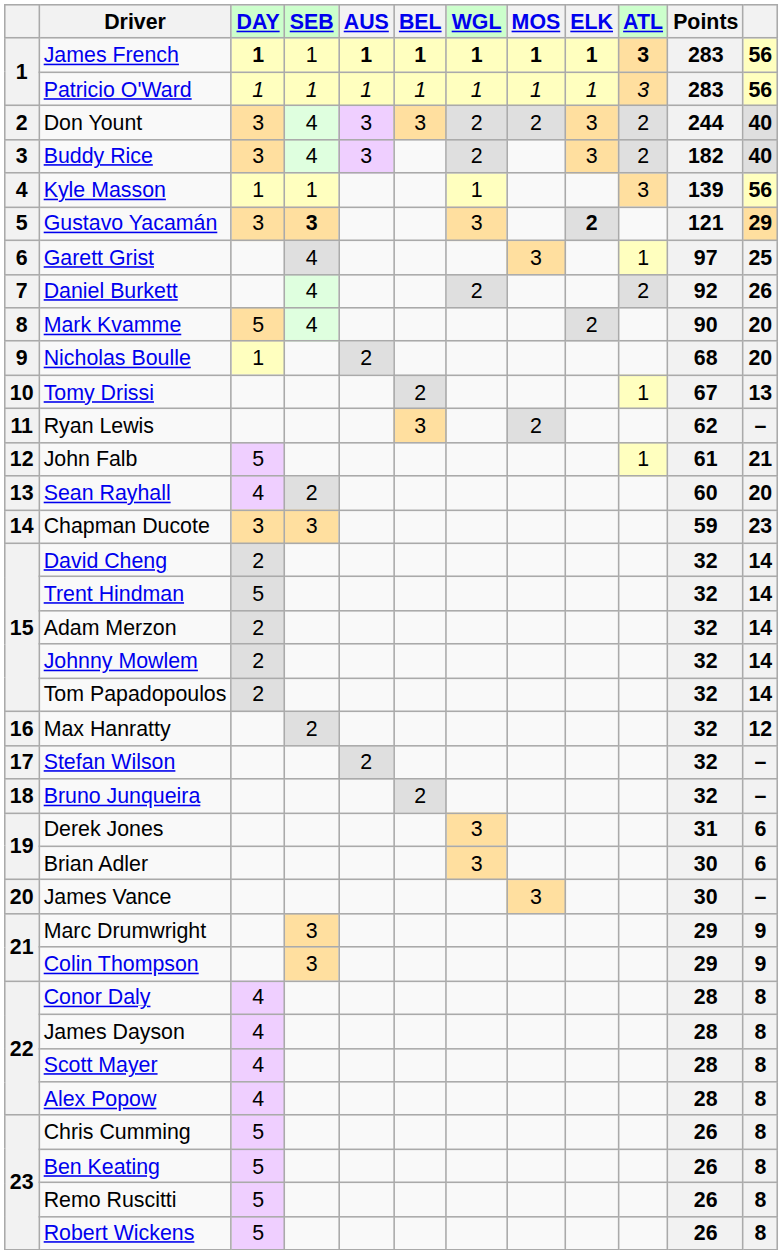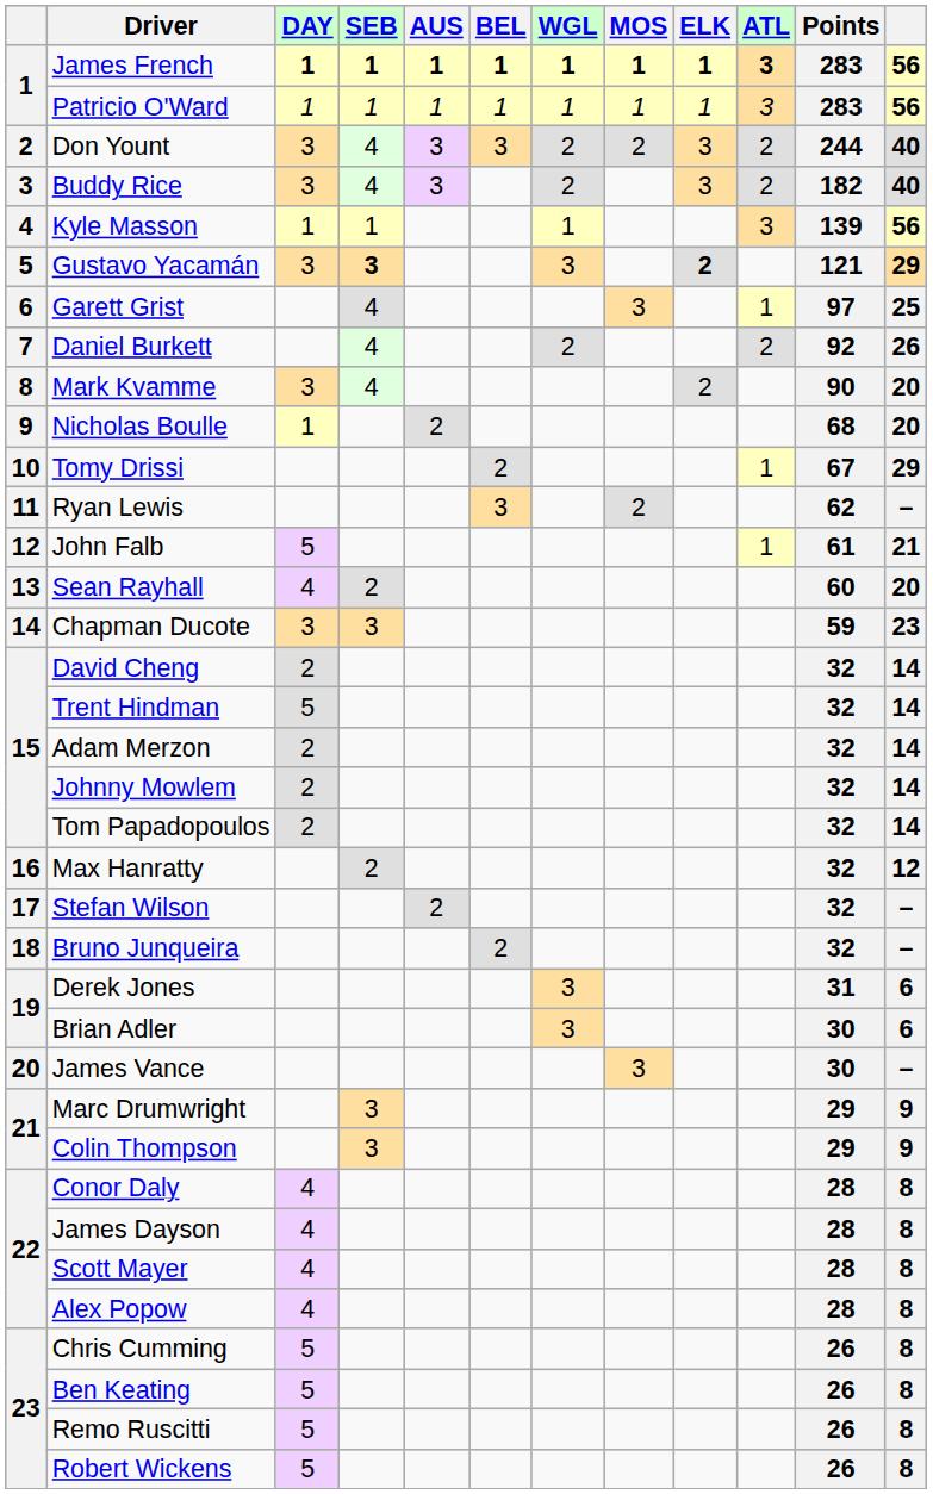James French | SEB: normal -> bold
Mark Kvamme | DAY: 5 -> 3
Tomy Drissi | column 12: 13 -> 29
